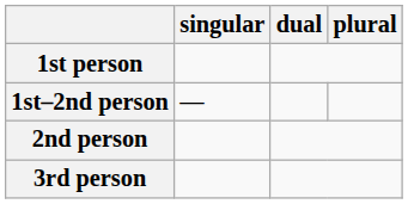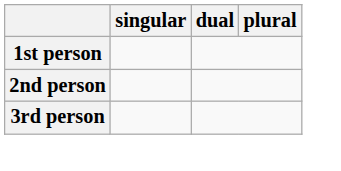- row: 1st–2nd person | —
